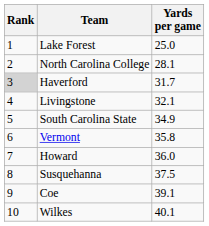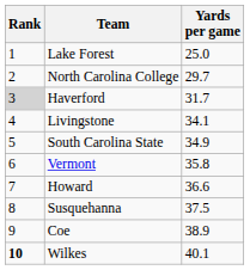North Carolina College | Yards per game: 28.1 -> 29.7
Livingstone | Yards per game: 32.1 -> 34.1
Howard | Yards per game: 36.0 -> 36.6
Coe | Yards per game: 39.1 -> 38.9
Wilkes | Rank: normal -> bold
